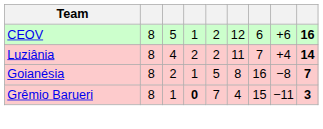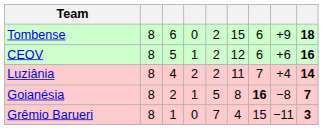+ row: Tombense | 8 | 6 | 0 | 2 | 15 | 6 | +9 | 18
Goianésia | column 7: normal -> bold
Grêmio Barueri | column 4: bold -> normal
